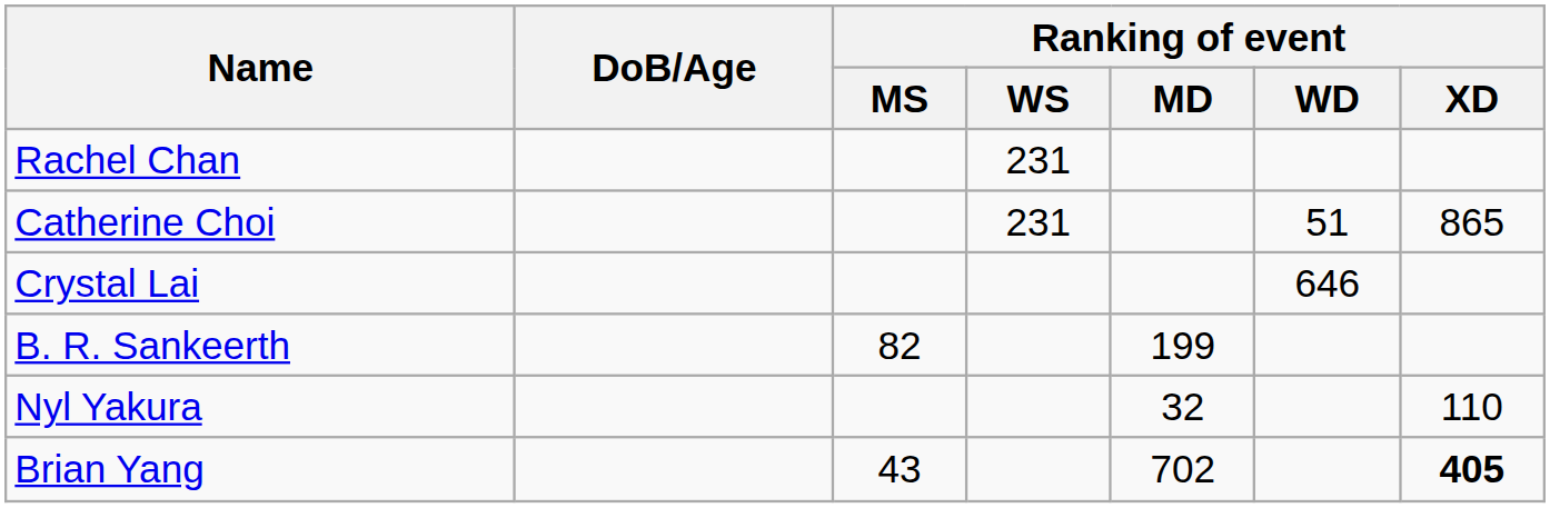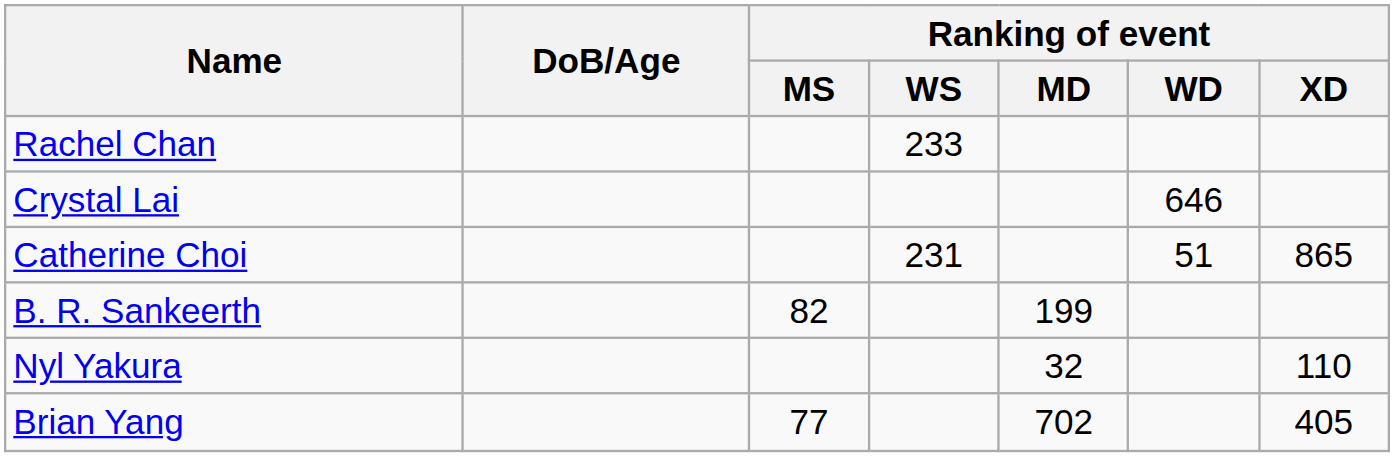Rachel Chan | Ranking of event / WS: 231 -> 233
rows swapped: Catherine Choi <-> Crystal Lai
Brian Yang | Ranking of event / MS: 43 -> 77
Brian Yang | Ranking of event / XD: bold -> normal
